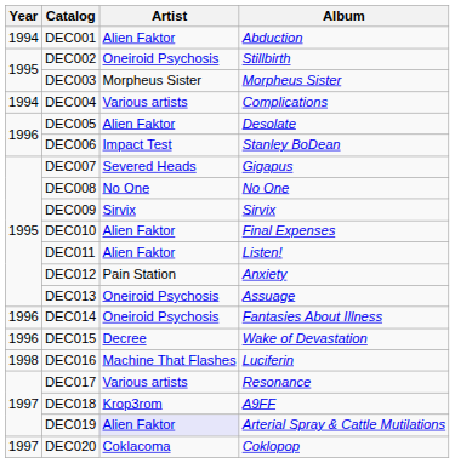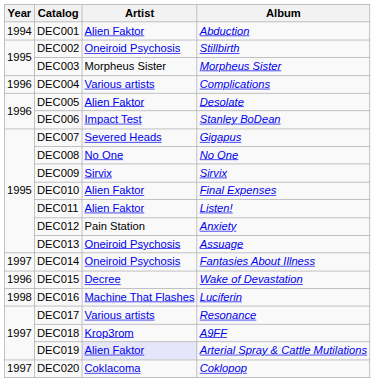DEC004 | Year: 1994 -> 1996
DEC014 | Year: 1996 -> 1997
